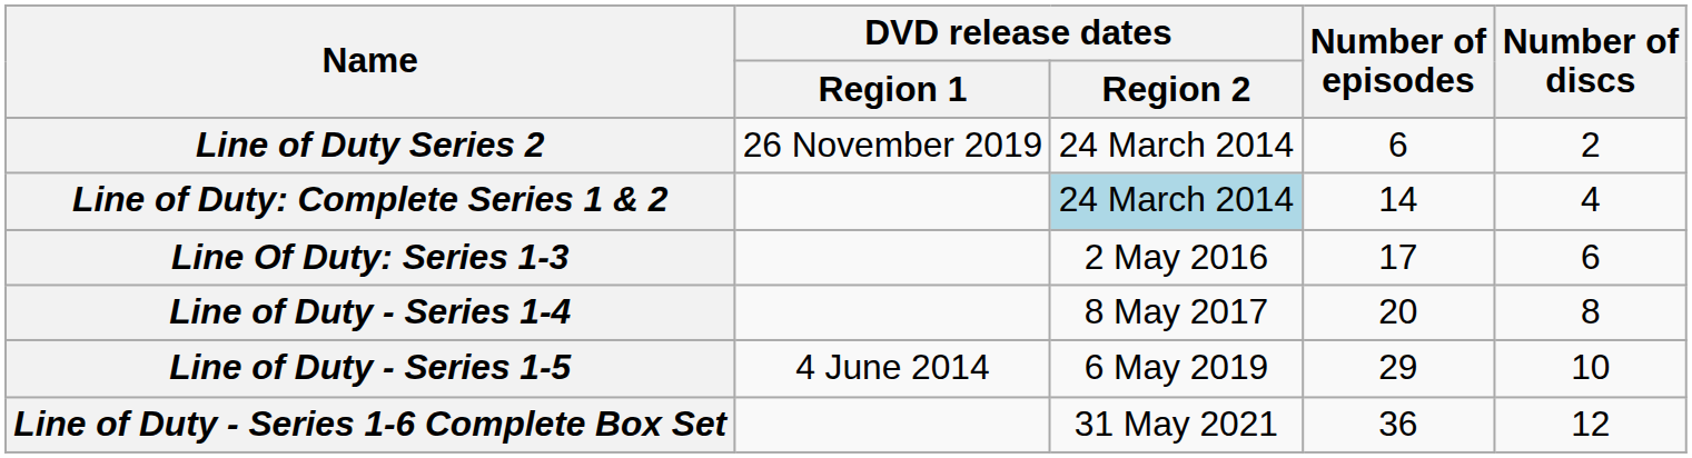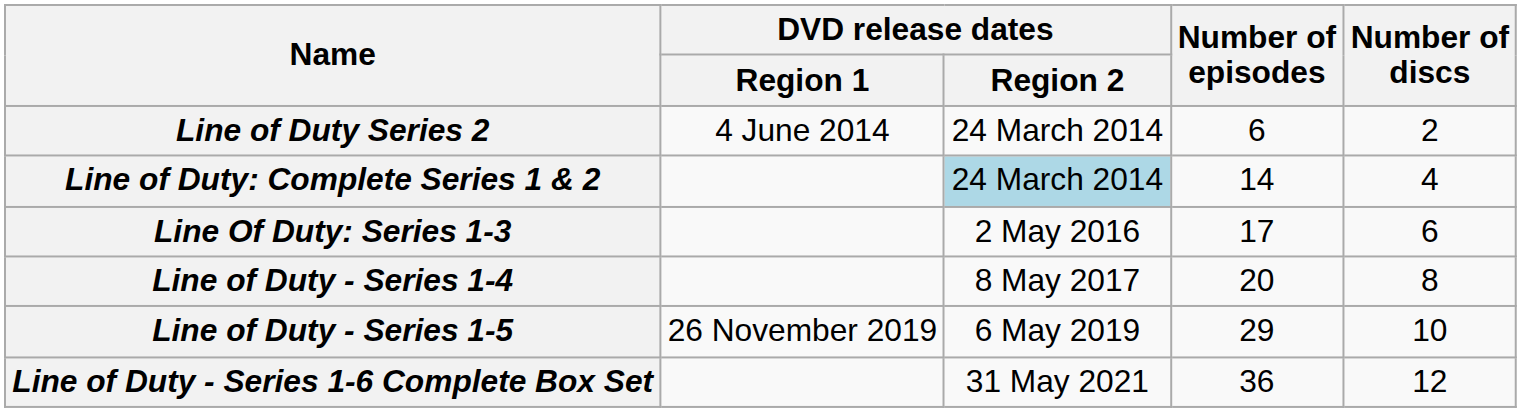Line of Duty Series 2 | DVD release dates / Region 1: 26 November 2019 -> 4 June 2014
Line of Duty - Series 1-5 | DVD release dates / Region 1: 4 June 2014 -> 26 November 2019
